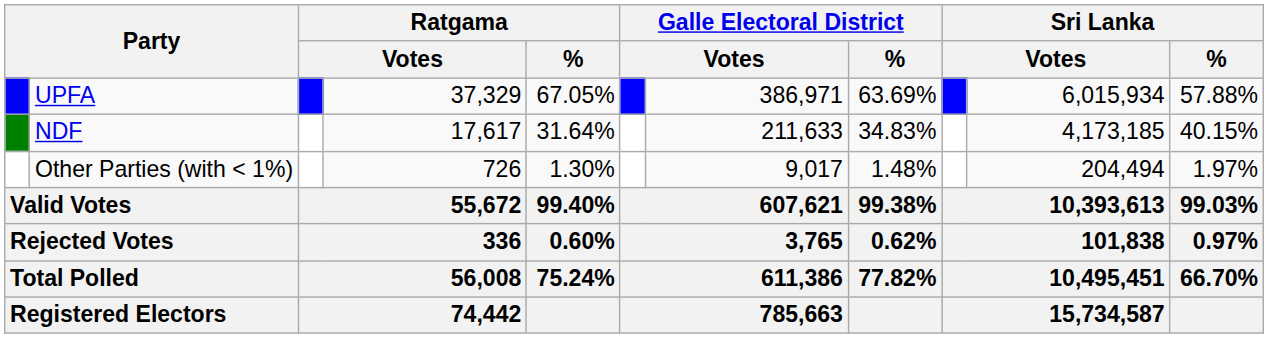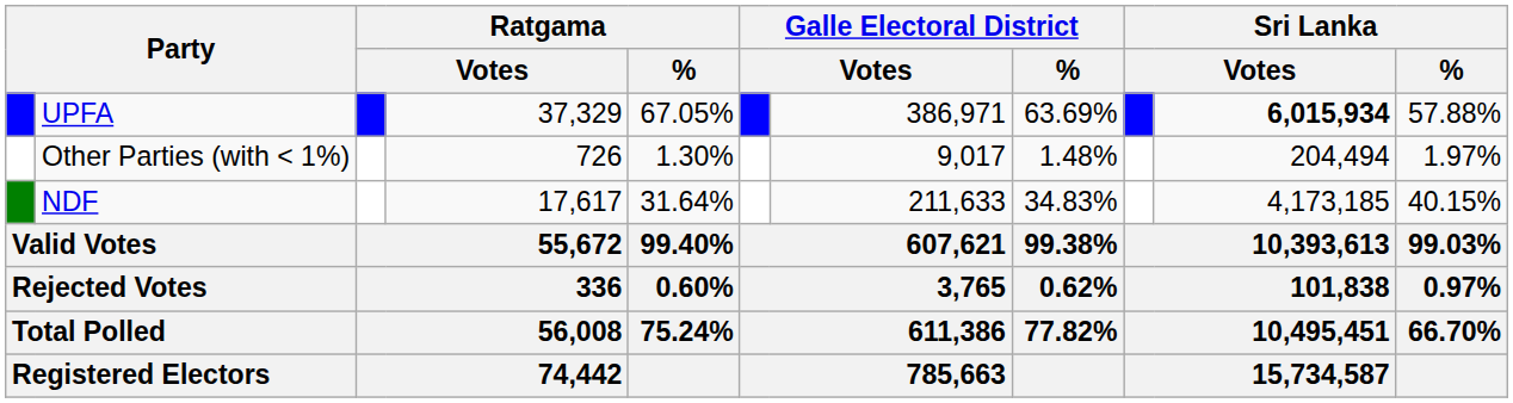UPFA | column 10: normal -> bold
rows swapped: NDF <-> Other Parties (with < 1%)
